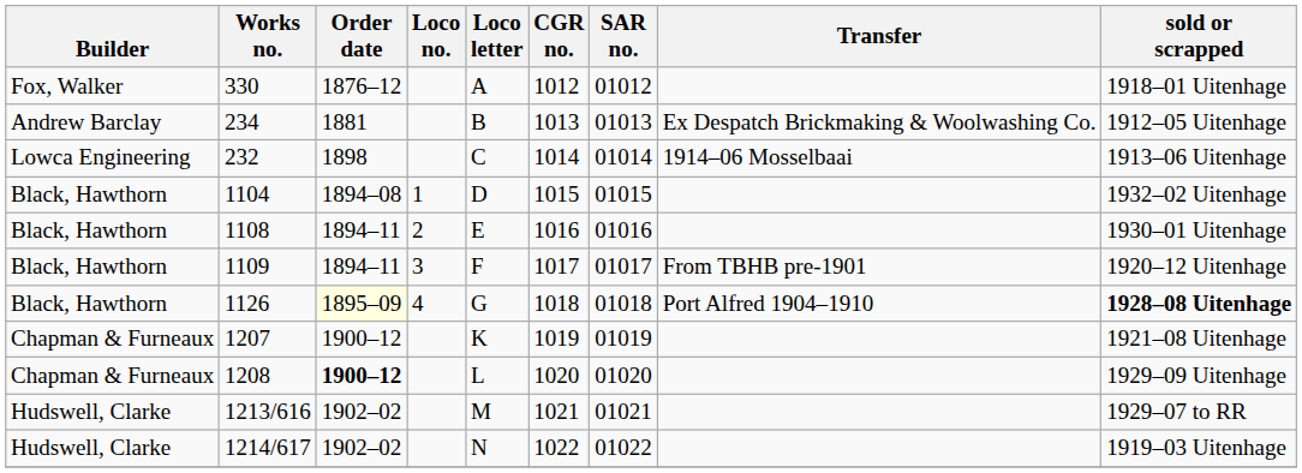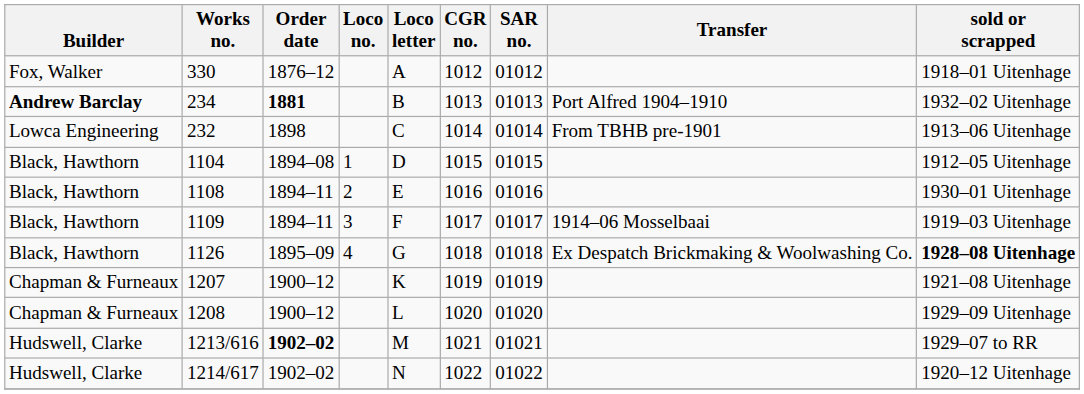234 | Builder: normal -> bold
234 | Order date: normal -> bold
234 | Transfer: Ex Despatch Brickmaking & Woolwashing Co. -> Port Alfred 1904–1910
234 | sold or scrapped: 1912–05 Uitenhage -> 1932–02 Uitenhage
232 | Transfer: 1914–06 Mosselbaai -> From TBHB pre-1901
1104 | sold or scrapped: 1932–02 Uitenhage -> 1912–05 Uitenhage
1109 | Transfer: From TBHB pre-1901 -> 1914–06 Mosselbaai
1109 | sold or scrapped: 1920–12 Uitenhage -> 1919–03 Uitenhage
1126 | Order date: lightyellow background -> no background
1126 | Transfer: Port Alfred 1904–1910 -> Ex Despatch Brickmaking & Woolwashing Co.
1208 | Order date: bold -> normal
1213/616 | Order date: normal -> bold
1214/617 | sold or scrapped: 1919–03 Uitenhage -> 1920–12 Uitenhage
